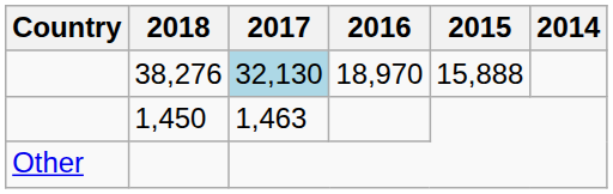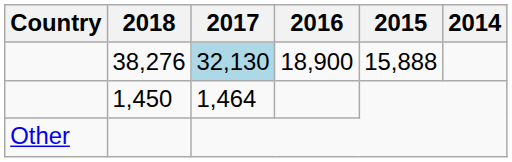38,276 | 2016: 18,970 -> 18,900
1,450 | 2017: 1,463 -> 1,464
